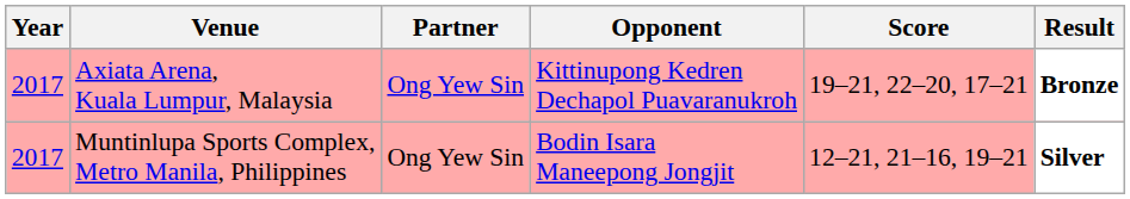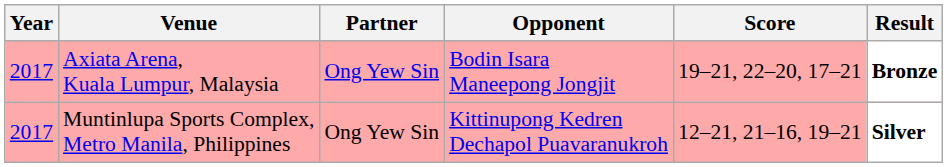Axiata Arena, Kuala Lumpur, Malaysia | Opponent: Kittinupong Kedren Dechapol Puavaranukroh -> Bodin Isara Maneepong Jongjit
Muntinlupa Sports Complex, Metro Manila, Philippines | Opponent: Bodin Isara Maneepong Jongjit -> Kittinupong Kedren Dechapol Puavaranukroh
